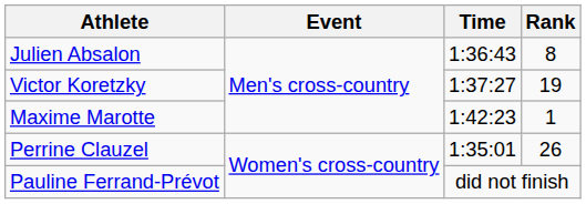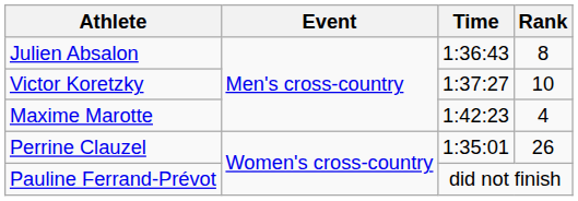Victor Koretzky | Rank: 19 -> 10
Maxime Marotte | Rank: 1 -> 4
